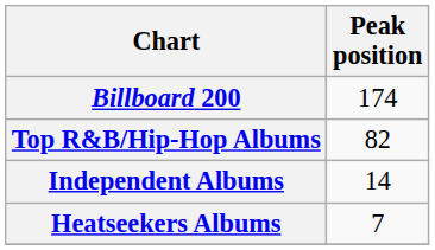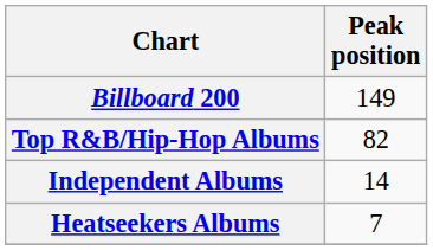Billboard 200 | Peak position: 174 -> 149
